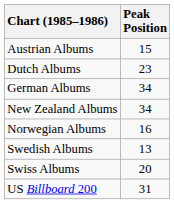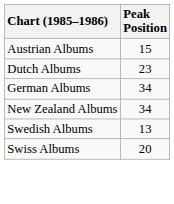- row: Norwegian Albums | 16
- row: US Billboard 200 | 31
